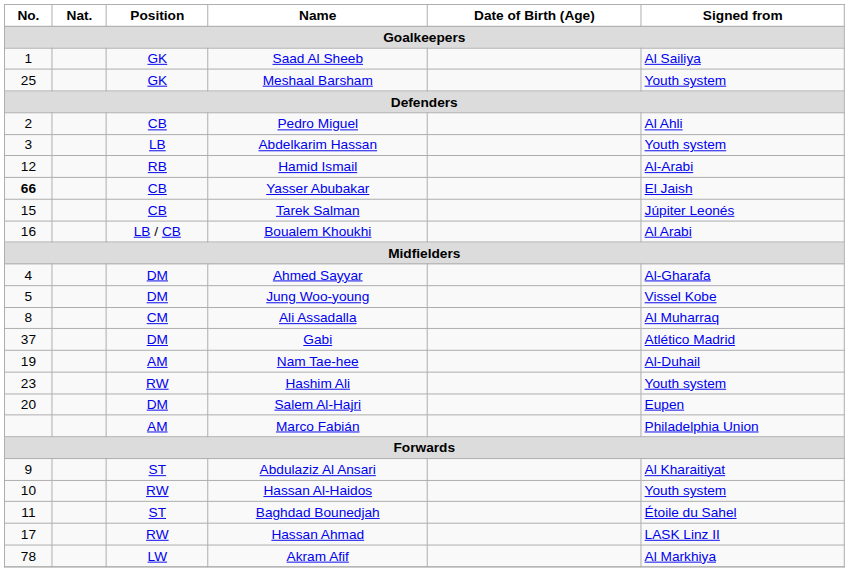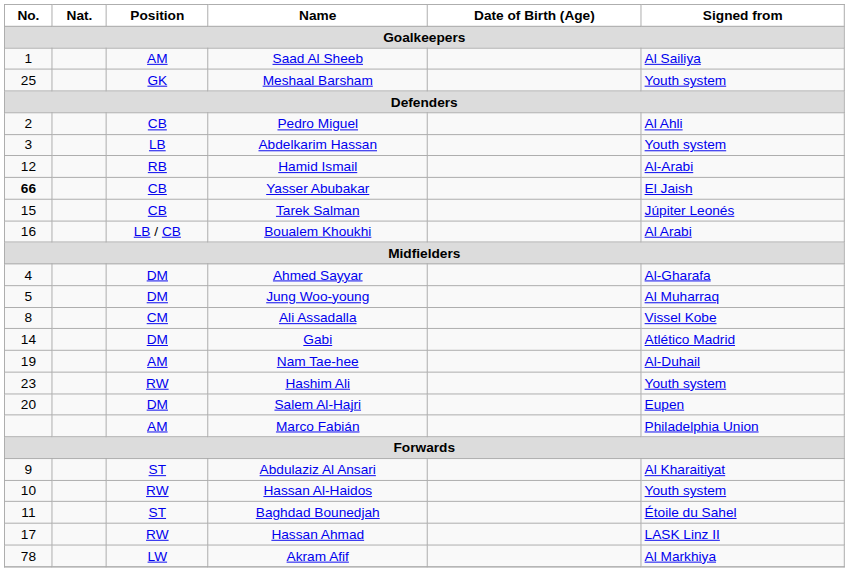Saad Al Sheeb | Position: GK -> AM
Jung Woo-young | Signed from: Vissel Kobe -> Al Muharraq
Ali Assadalla | Signed from: Al Muharraq -> Vissel Kobe
Gabi | No.: 37 -> 14
